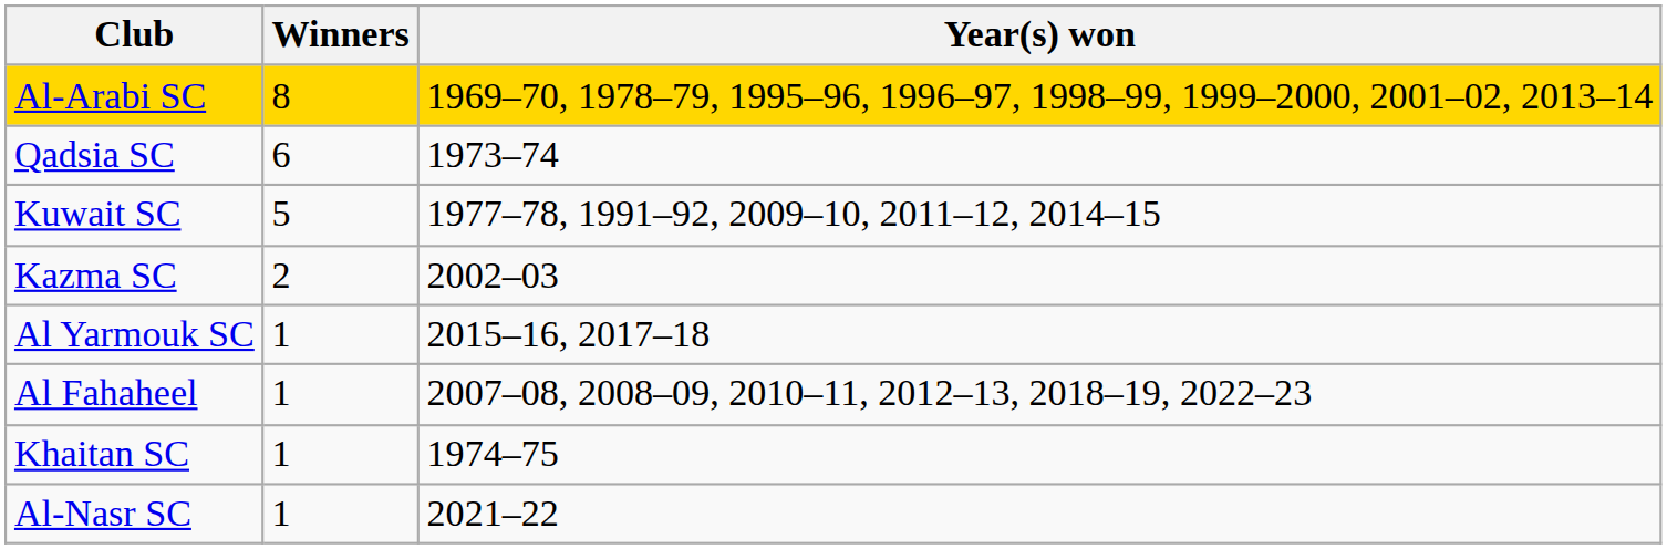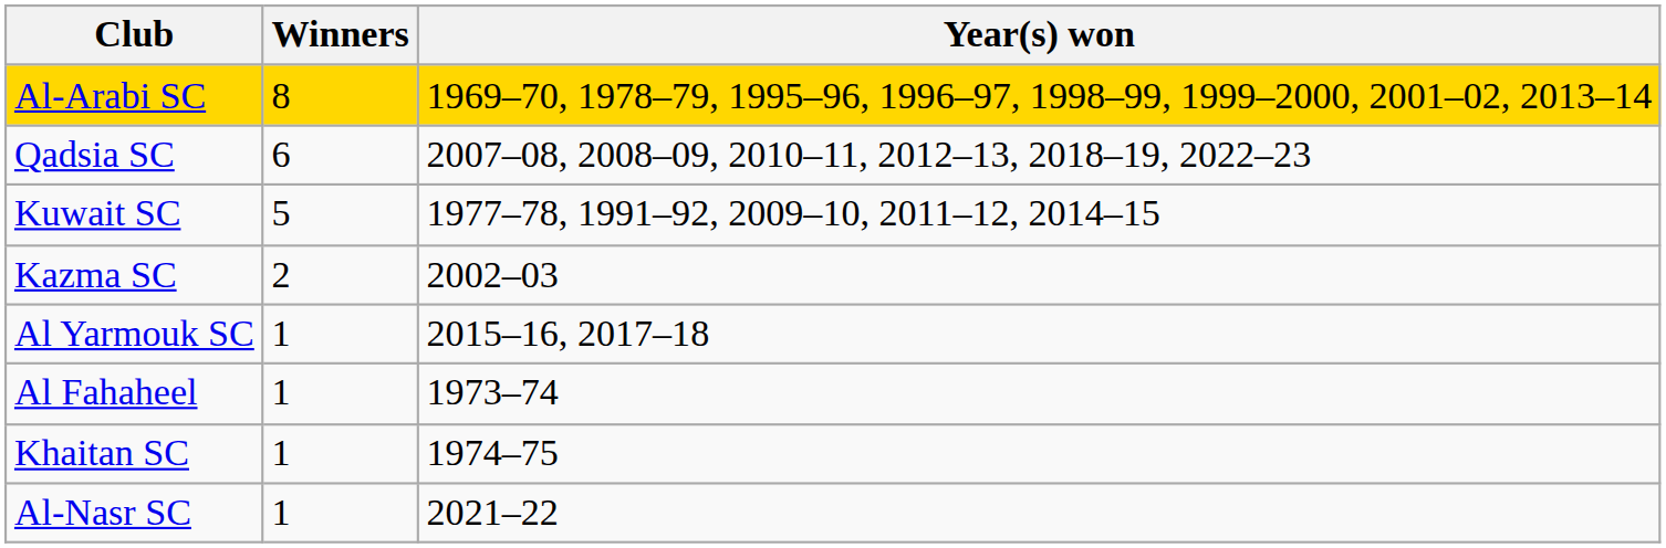Qadsia SC | Year(s) won: 1973–74 -> 2007–08, 2008–09, 2010–11, 2012–13, 2018–19, 2022–23
Al Fahaheel | Year(s) won: 2007–08, 2008–09, 2010–11, 2012–13, 2018–19, 2022–23 -> 1973–74
